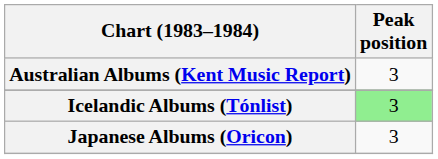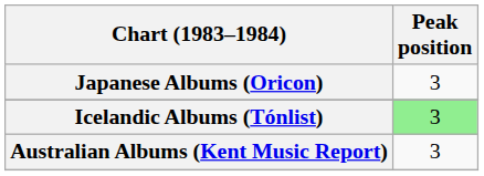rows swapped: Australian Albums (Kent Music Report) <-> Japanese Albums (Oricon)
